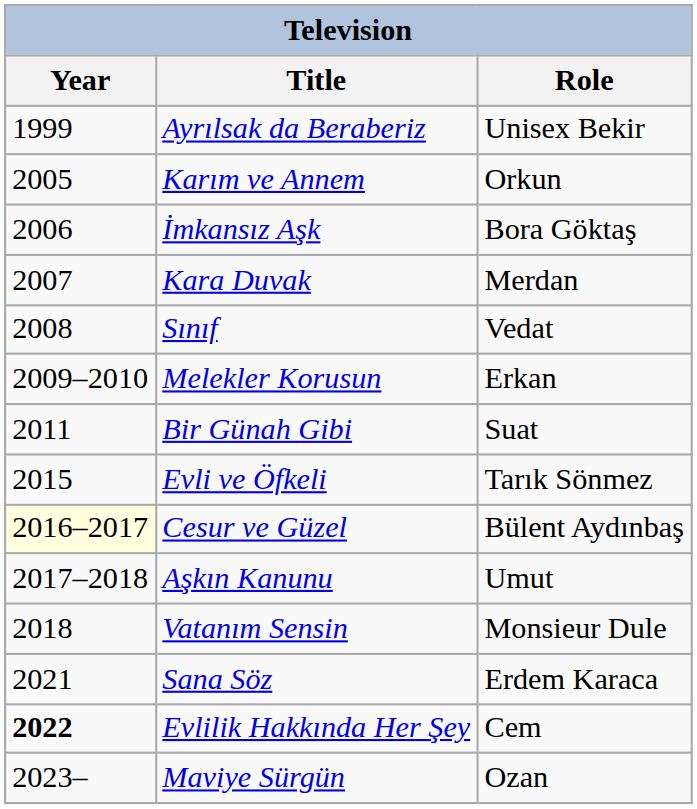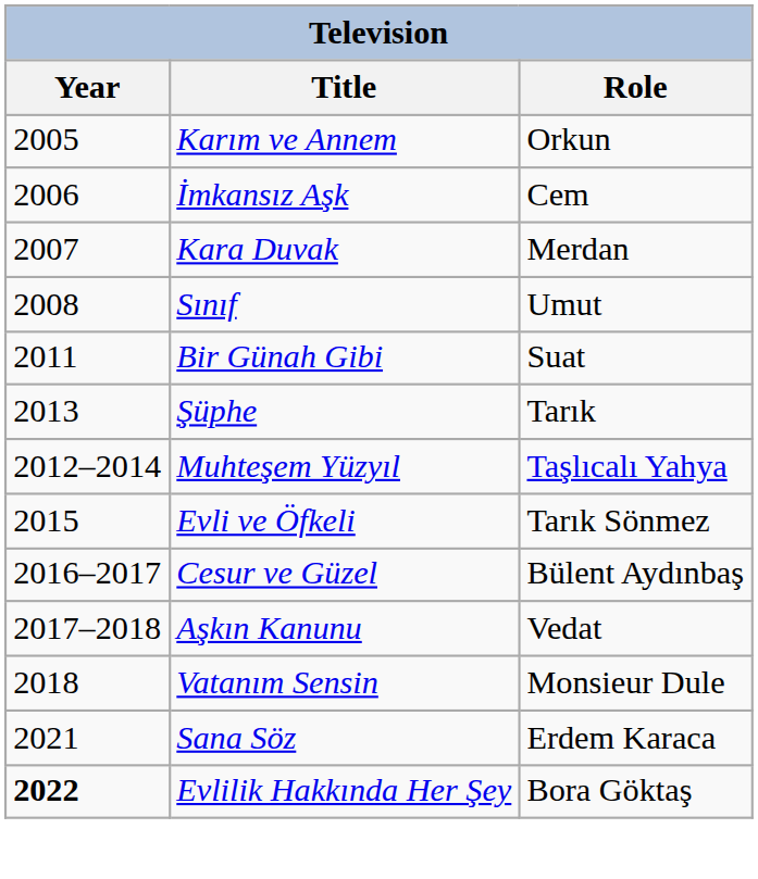- row: 1999 | Ayrılsak da Beraberiz | Unisex Bekir
İmkansız Aşk | Role: Bora Göktaş -> Cem
Sınıf | Role: Vedat -> Umut
- row: 2009–2010 | Melekler Korusun | Erkan
+ row: 2013 | Şüphe | Tarık
+ row: 2012–2014 | Muhteşem Yüzyıl | Taşlıcalı Yahya
Cesur ve Güzel | Year: lightyellow background -> no background
Aşkın Kanunu | Role: Umut -> Vedat
Evlilik Hakkında Her Şey | Role: Cem -> Bora Göktaş
- row: 2023– | Maviye Sürgün | Ozan
